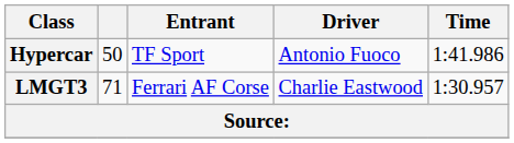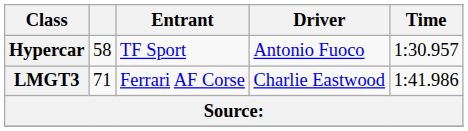Hypercar | column 2: 50 -> 58
Hypercar | Time: 1:41.986 -> 1:30.957
LMGT3 | Time: 1:30.957 -> 1:41.986
